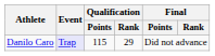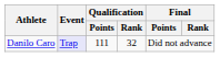Danilo Caro | Qualification / Points: 115 -> 111
Danilo Caro | Qualification / Rank: 29 -> 32
